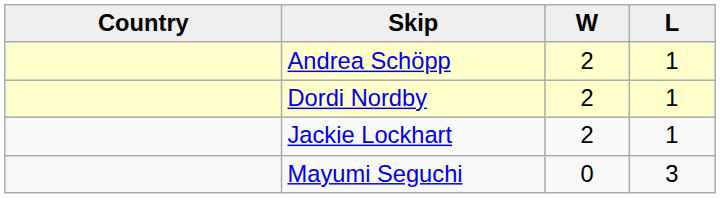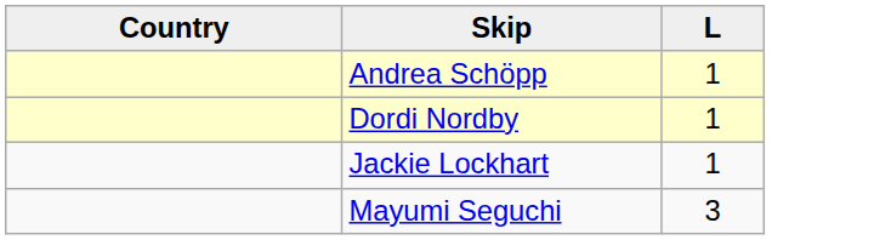- column: W | 2 | 2 | 2 | 0
